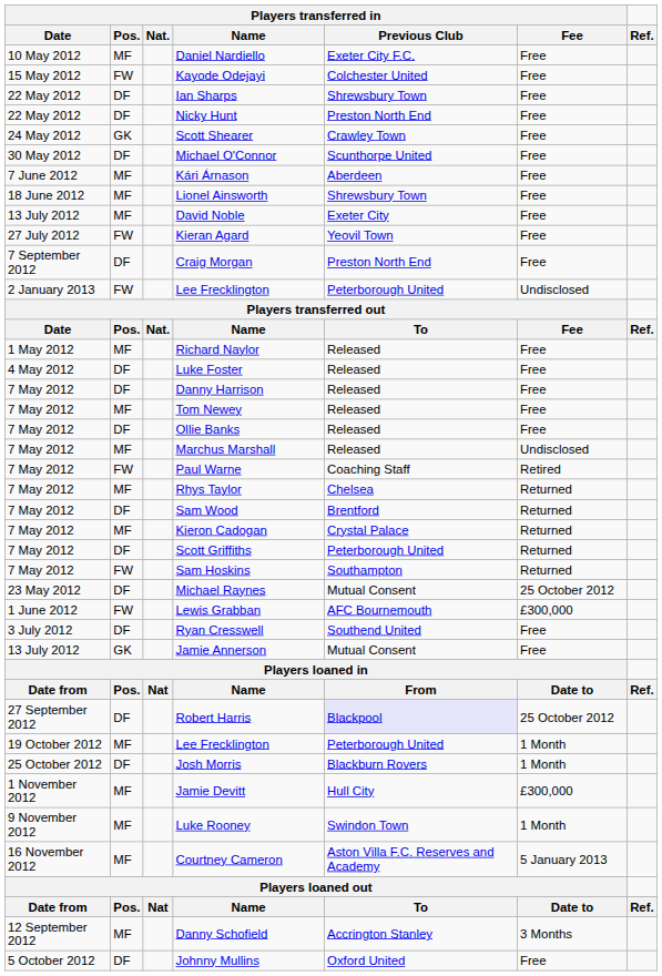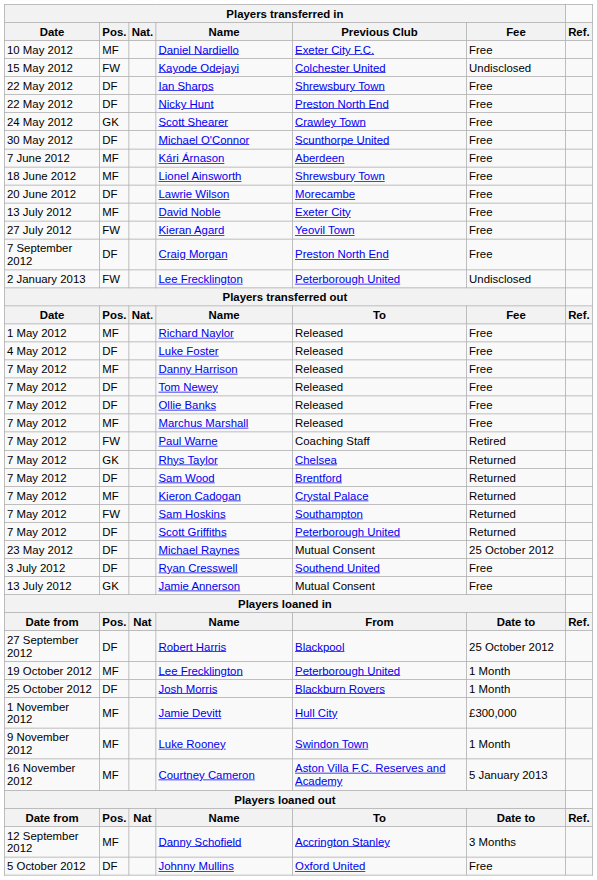Kayode Odejayi | Players transferred in / Fee: Free -> Undisclosed
+ row: 20 June 2012 | DF | Lawrie Wilson | Morecambe | Free
Danny Harrison | Players transferred in / Pos.: DF -> MF
Tom Newey | Players transferred in / Pos.: MF -> DF
Marchus Marshall | Players transferred in / Fee: Undisclosed -> Free
Rhys Taylor | Players transferred in / Pos.: MF -> GK
rows swapped: Sam Hoskins <-> Scott Griffiths
- row: 1 June 2012 | FW | Lewis Grabban | AFC Bournemouth | £300,000
Robert Harris | Players transferred in / Previous Club: lavender background -> no background
